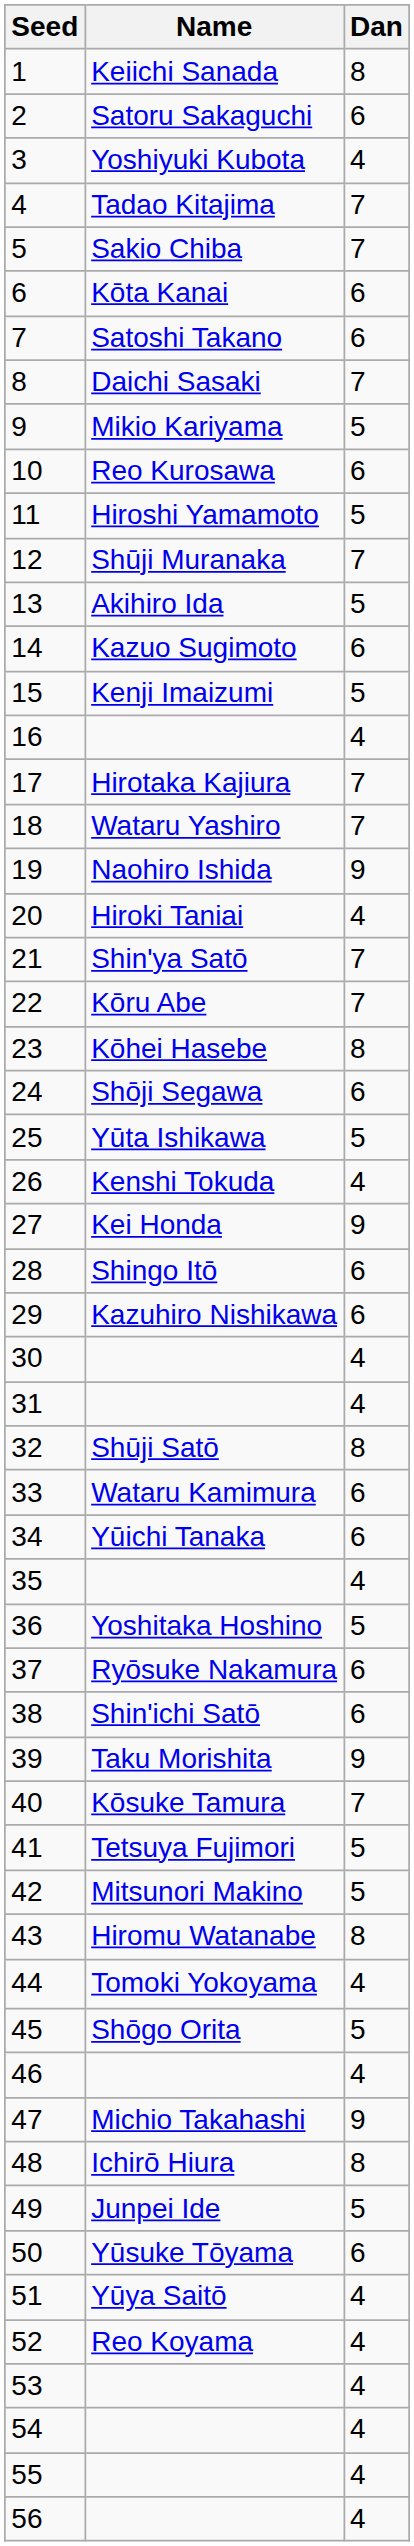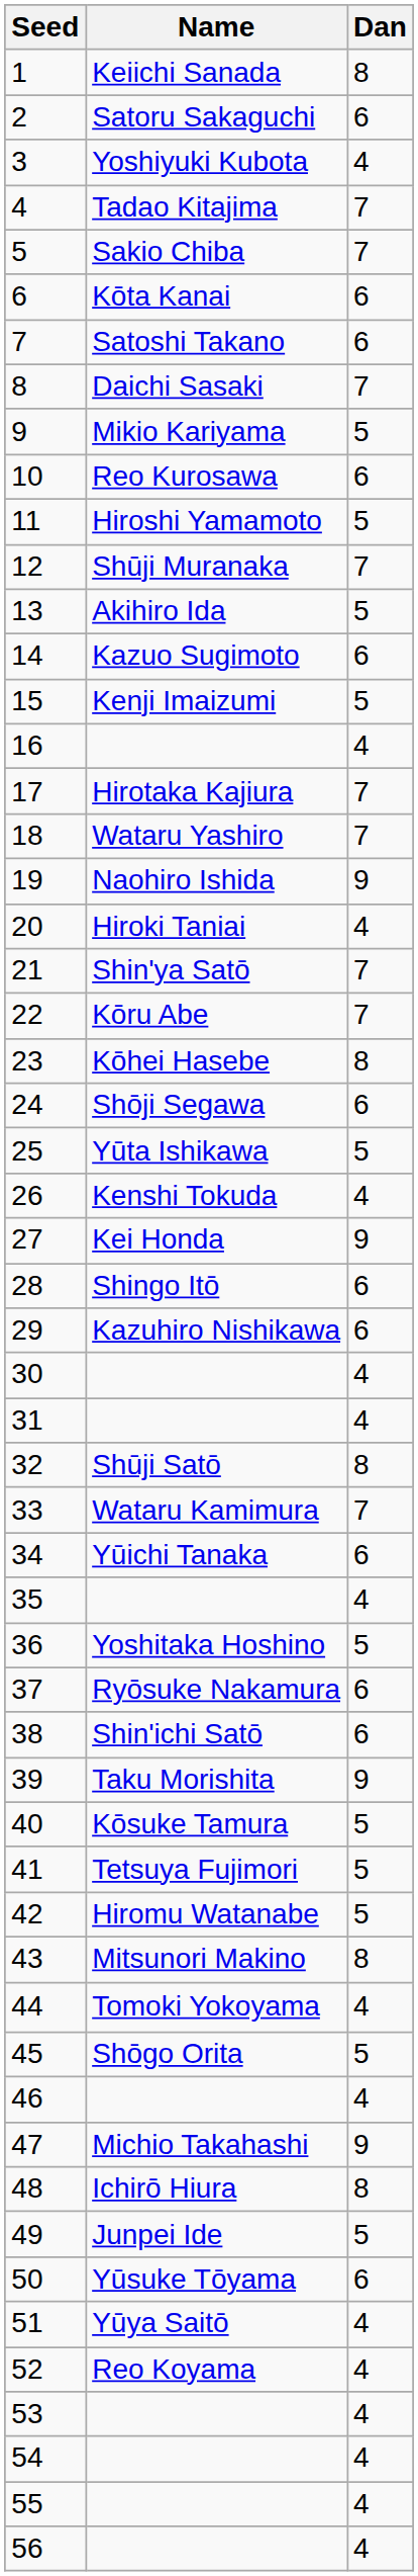33 | Dan: 6 -> 7
40 | Dan: 7 -> 5
42 | Name: Mitsunori Makino -> Hiromu Watanabe
43 | Name: Hiromu Watanabe -> Mitsunori Makino
